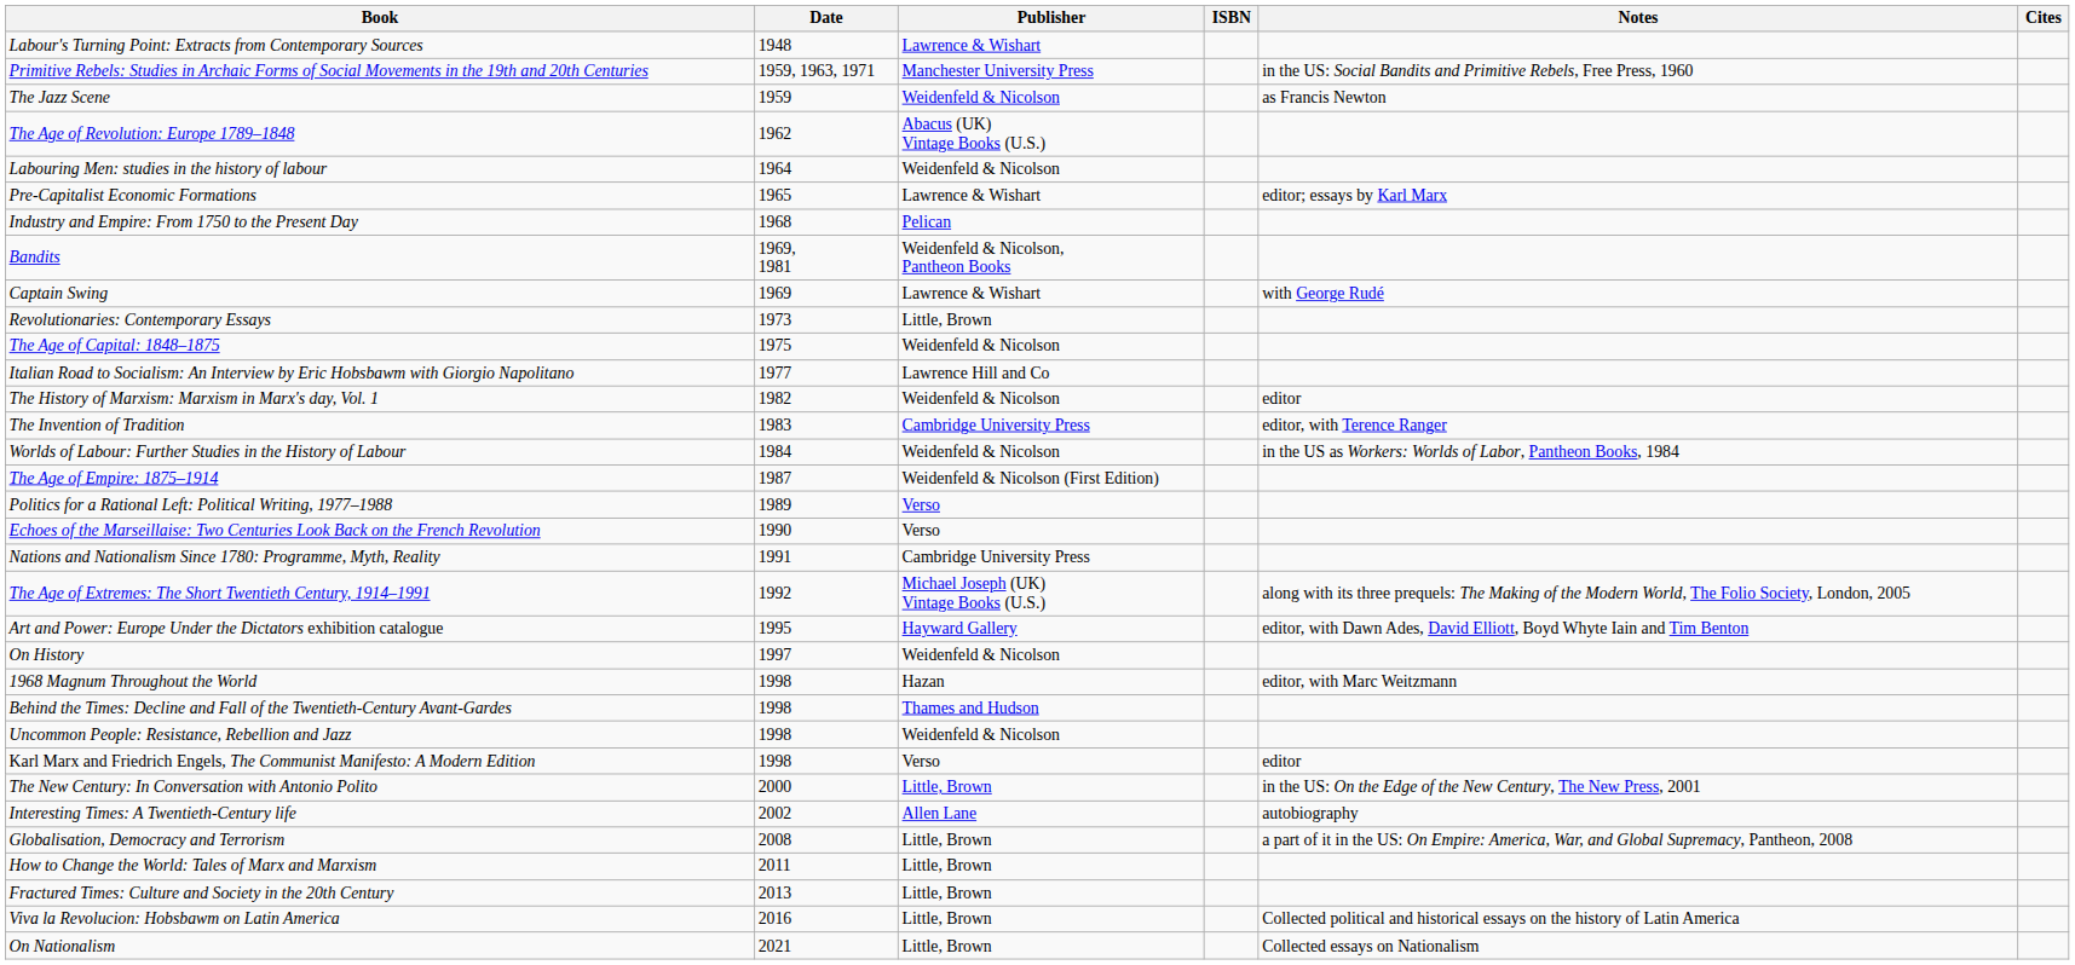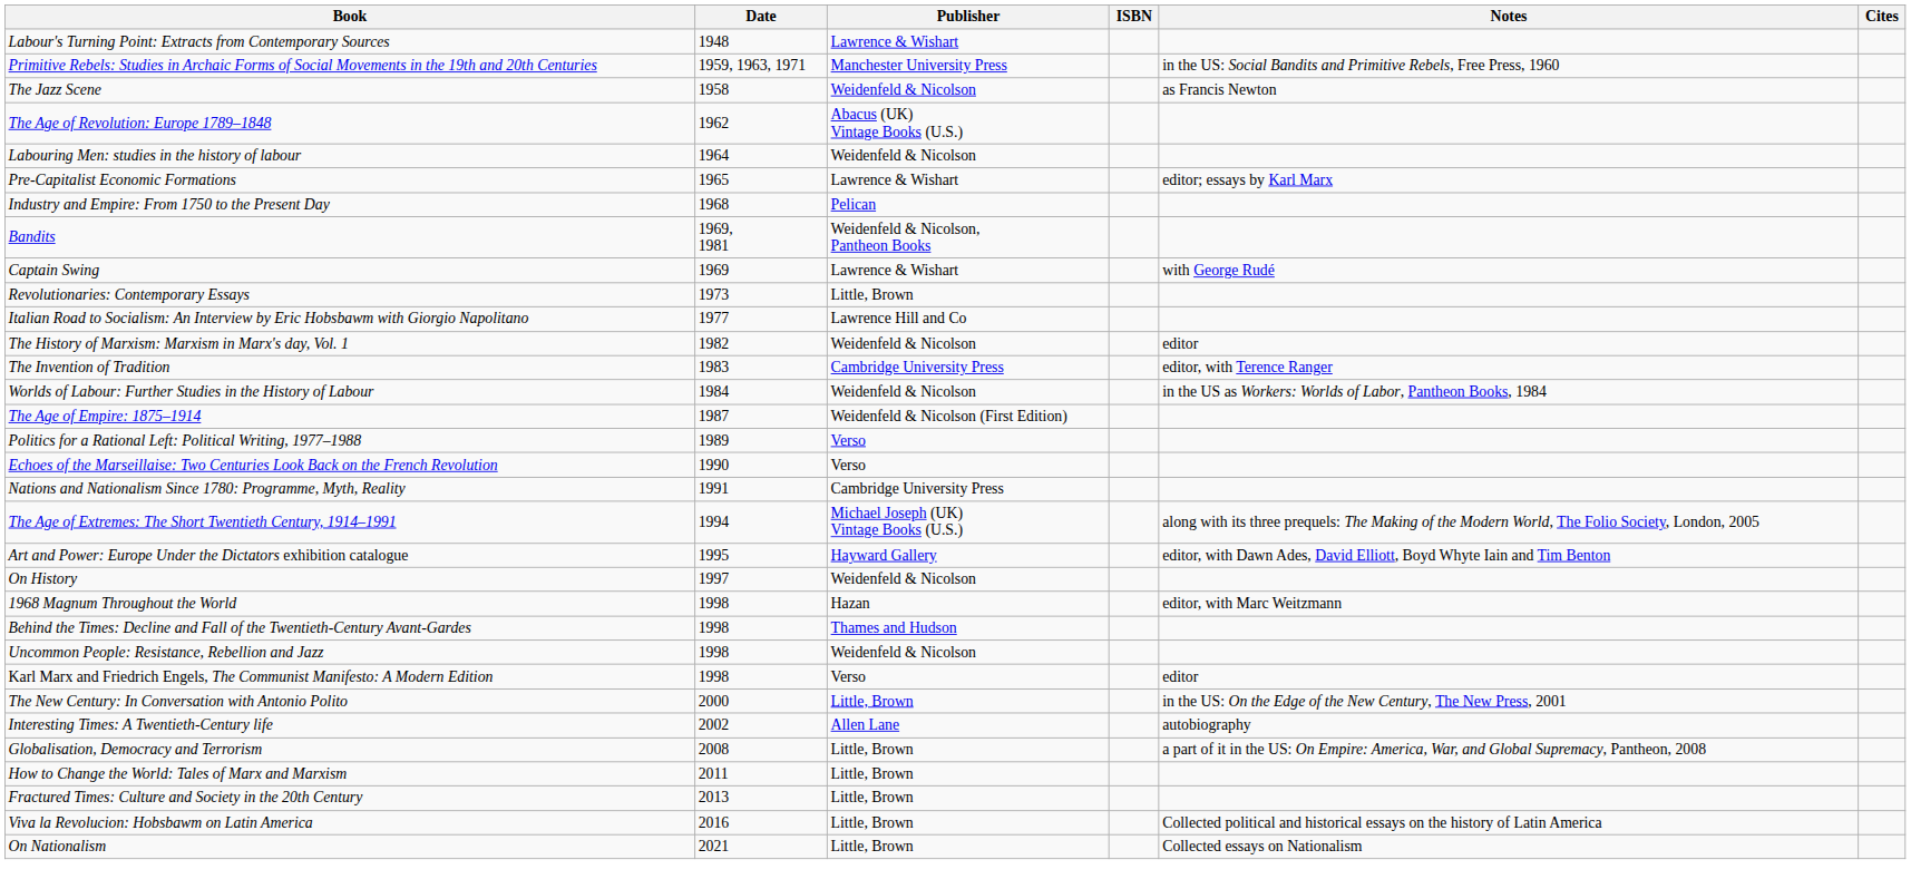The Jazz Scene | Date: 1959 -> 1958
- row: The Age of Capital: 1848–1875 | 1975 | Weidenfeld & Nicolson
The Age of Extremes: The Short Twentieth Century, 1914–1991 | Date: 1992 -> 1994
